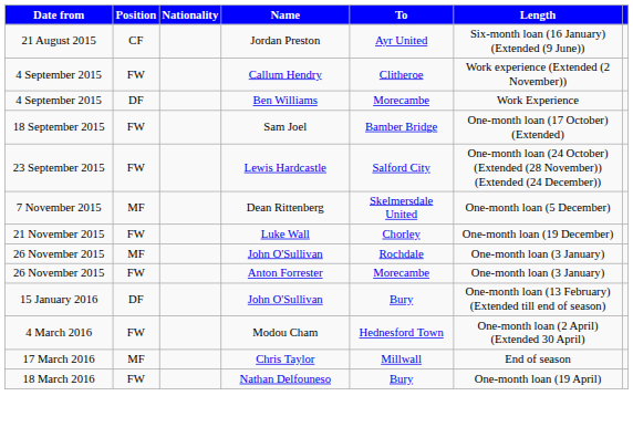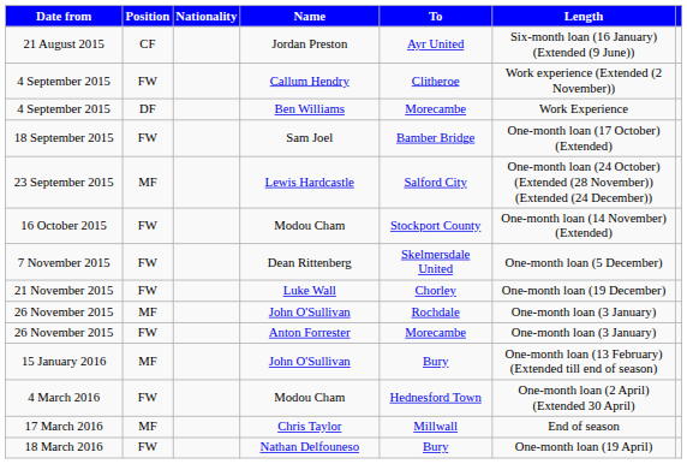23 September 2015 | Position: FW -> MF
+ row: 16 October 2015 | FW | Modou Cham | Stockport County | One-month loan (14 November) (Extended)
7 November 2015 | Position: MF -> FW
15 January 2016 | Position: DF -> MF
